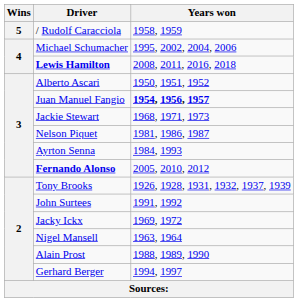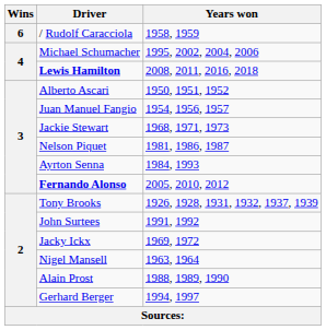/ Rudolf Caracciola | Wins: 5 -> 6
Juan Manuel Fangio | Years won: bold -> normal
